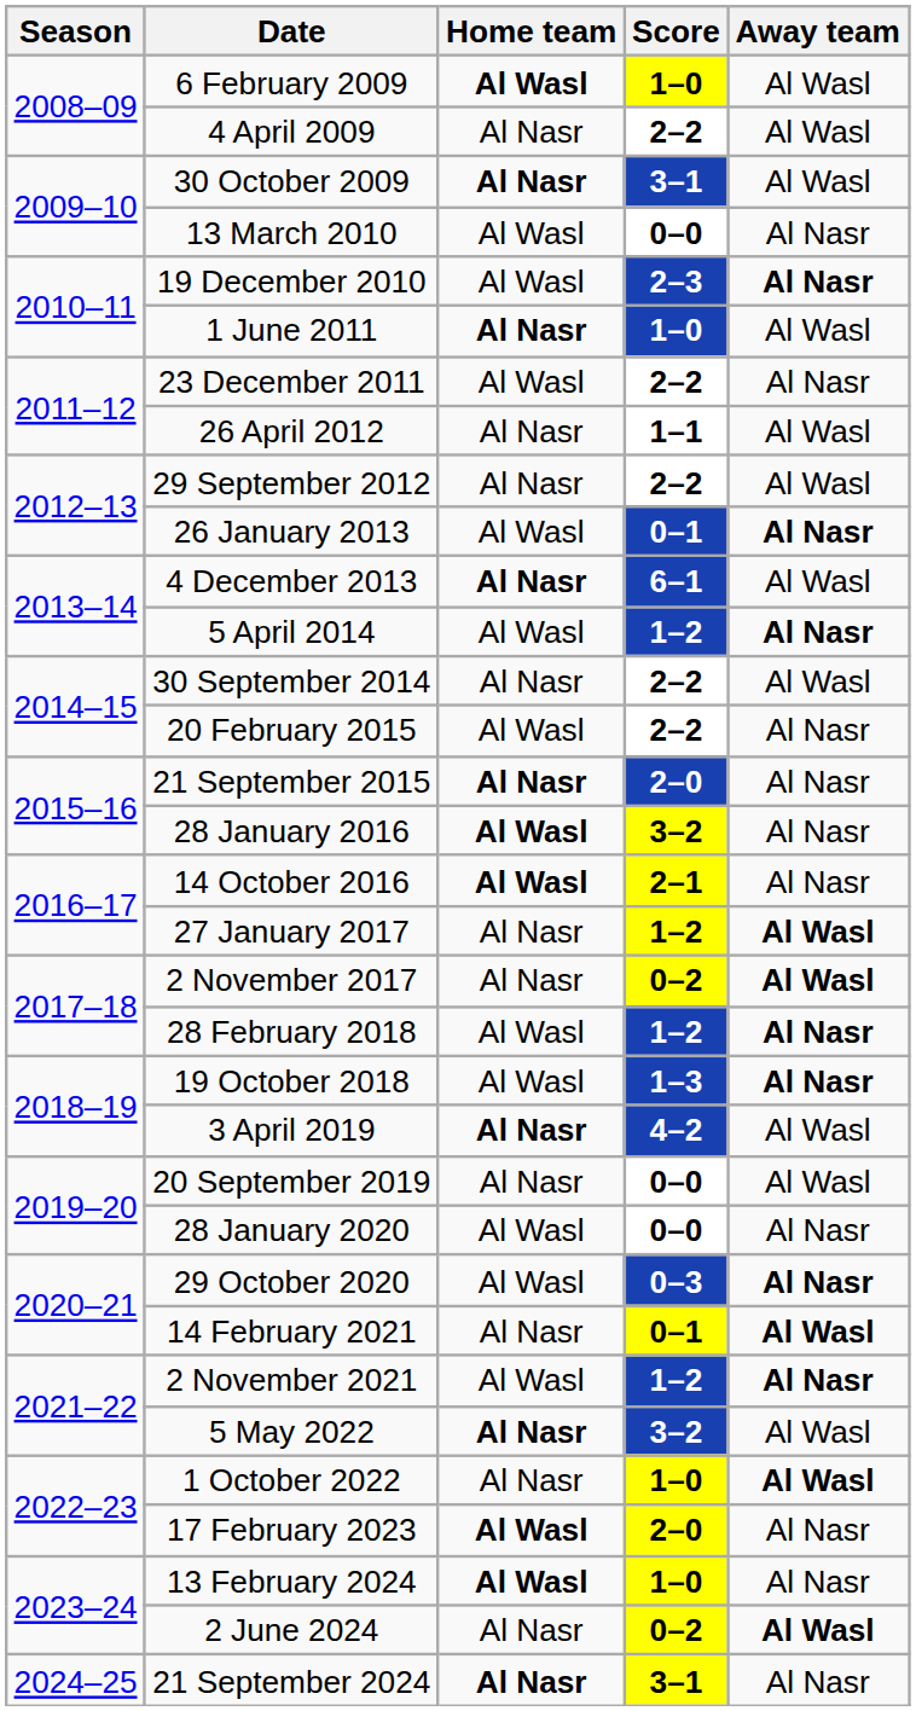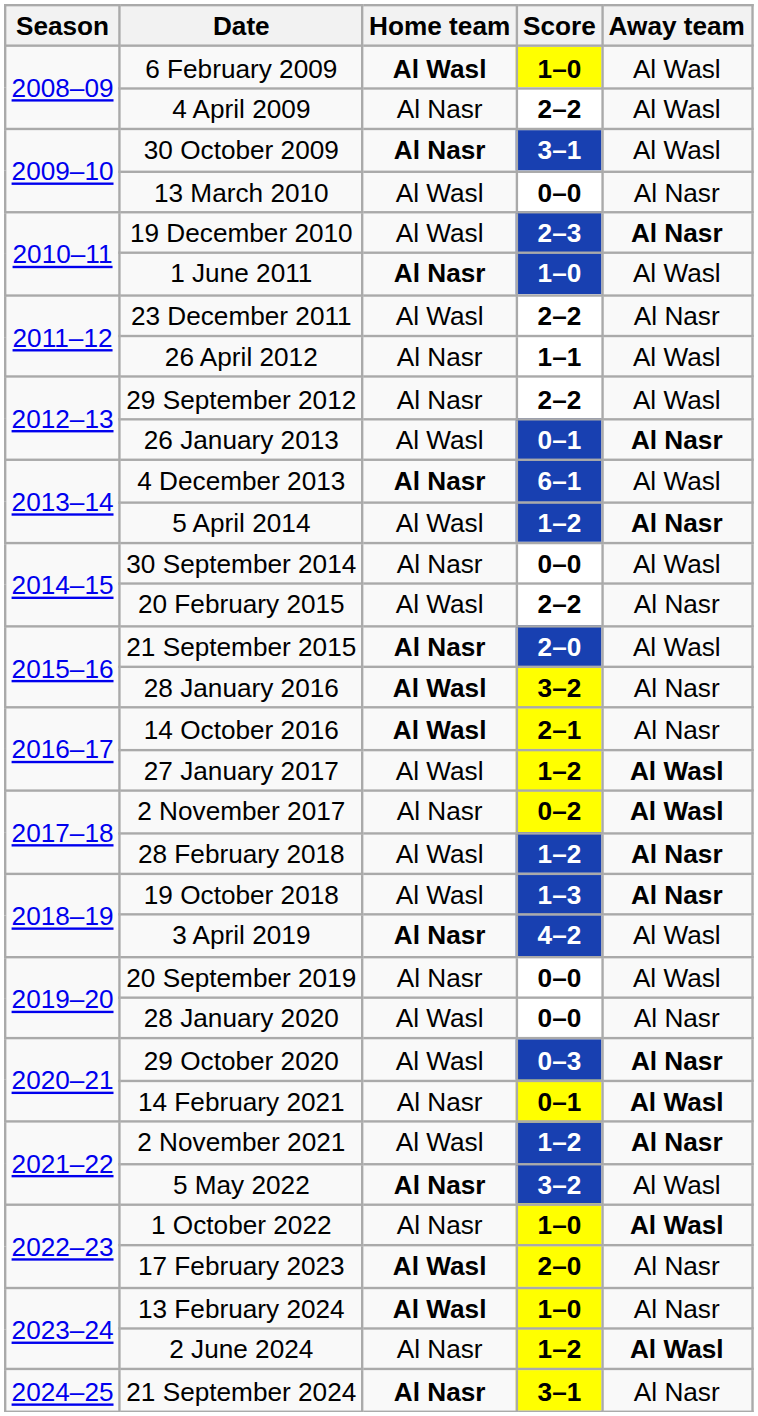30 September 2014 | Score: 2–2 -> 0–0
21 September 2015 | Away team: Al Nasr -> Al Wasl
27 January 2017 | Home team: Al Nasr -> Al Wasl
2 June 2024 | Score: 0–2 -> 1–2
